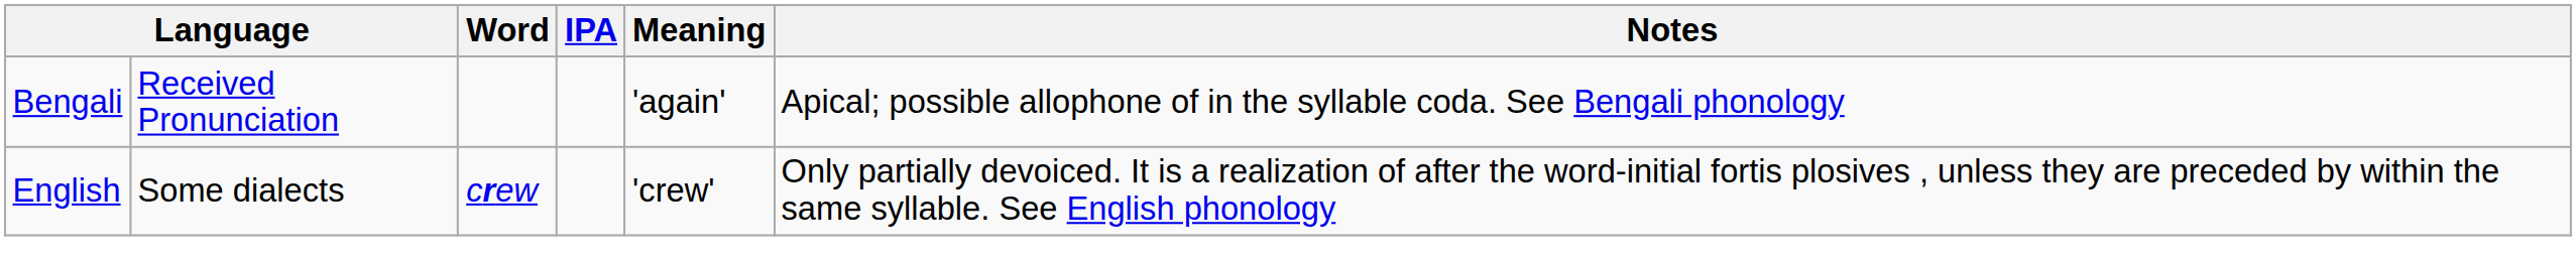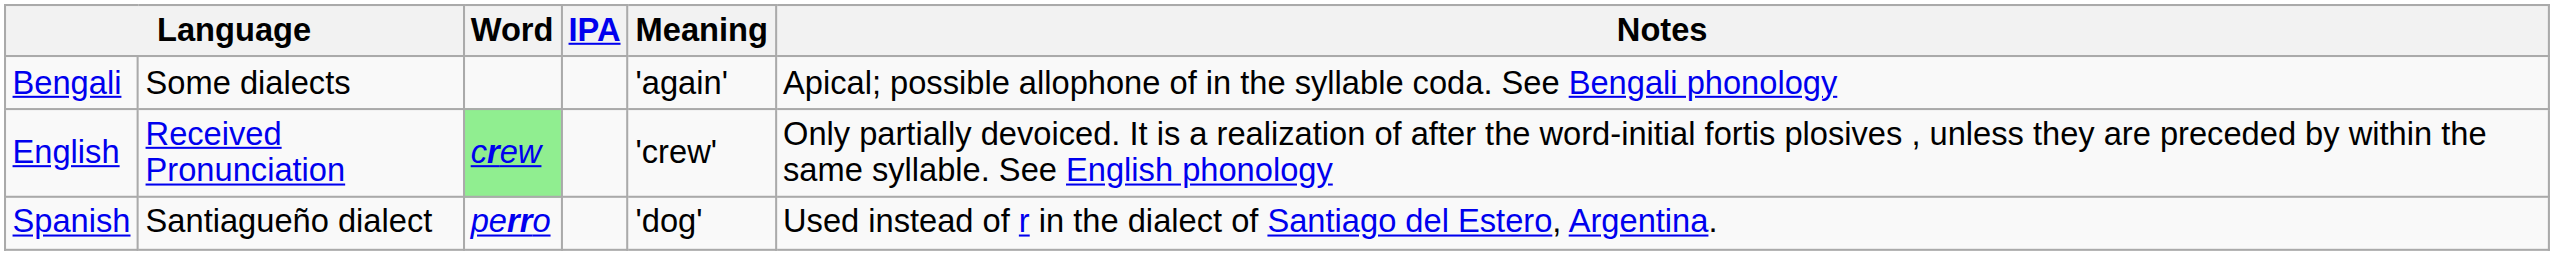Bengali | column 2: Received Pronunciation -> Some dialects
English | column 2: Some dialects -> Received Pronunciation
English | Word: no background -> lightgreen background
+ row: Spanish | Santiagueño dialect | perro | 'dog' | Used instead of r in the dialect of Santiago del Estero, Argentina.
